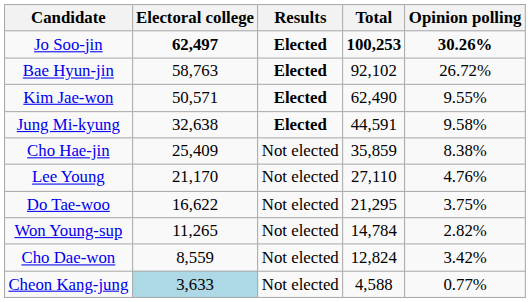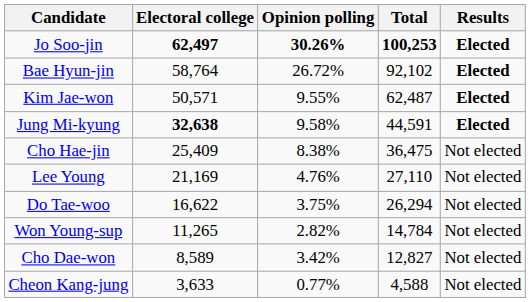columns swapped: Opinion polling <-> Results
Bae Hyun-jin | Electoral college: 58,763 -> 58,764
Kim Jae-won | Total: 62,490 -> 62,487
Jung Mi-kyung | Electoral college: normal -> bold
Cho Hae-jin | Total: 35,859 -> 36,475
Lee Young | Electoral college: 21,170 -> 21,169
Do Tae-woo | Total: 21,295 -> 26,294
Cho Dae-won | Electoral college: 8,559 -> 8,589
Cho Dae-won | Total: 12,824 -> 12,827
Cheon Kang-jung | Electoral college: lightblue background -> no background
